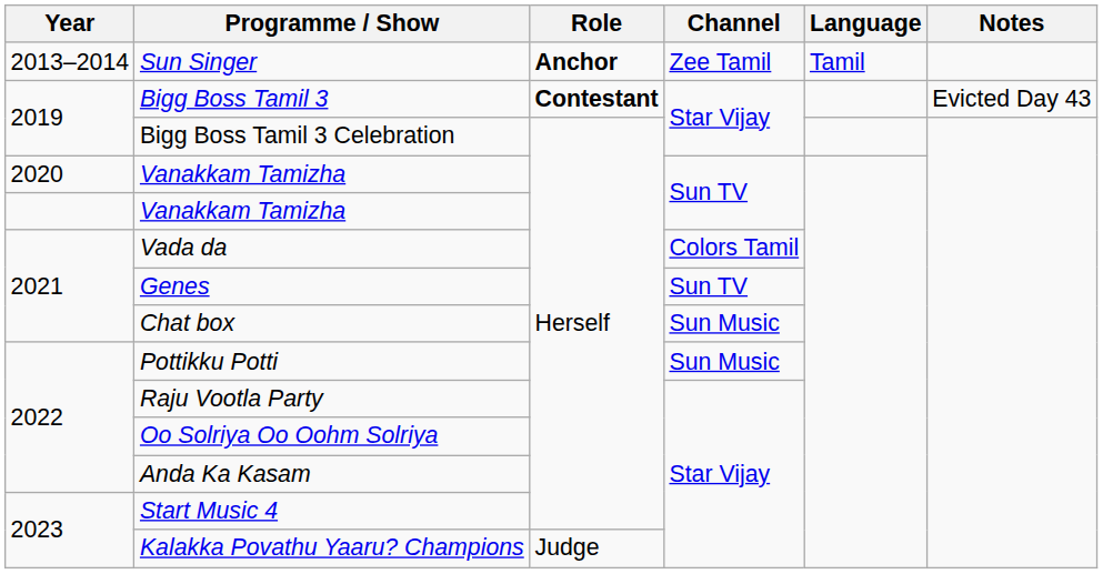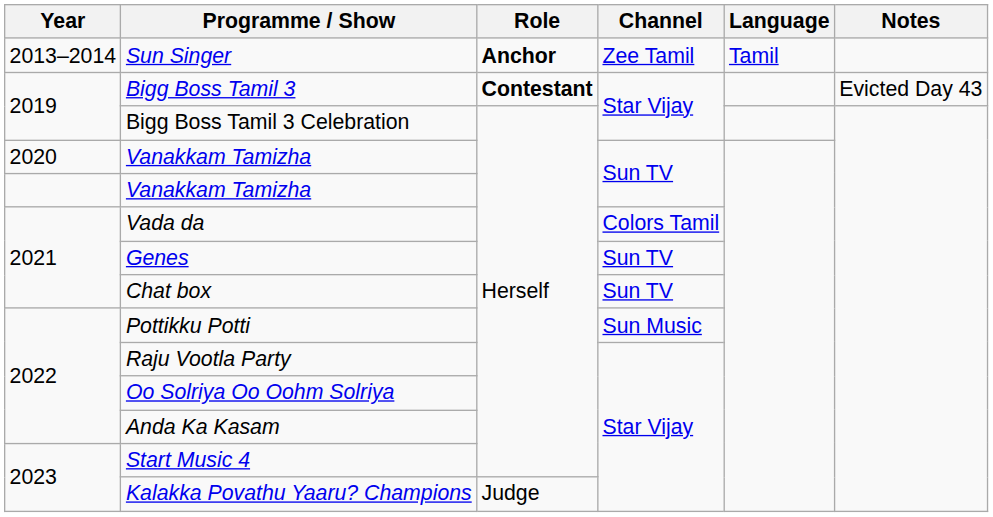Chat box | Channel: Sun Music -> Sun TV
